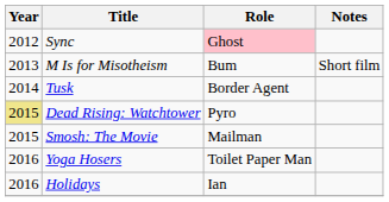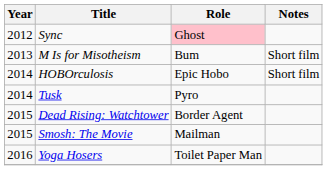+ row: 2014 | HOBOrculosis | Epic Hobo | Short film
Tusk | Role: Border Agent -> Pyro
Dead Rising: Watchtower | Year: khaki background -> no background
Dead Rising: Watchtower | Role: Pyro -> Border Agent
- row: 2016 | Holidays | Ian
